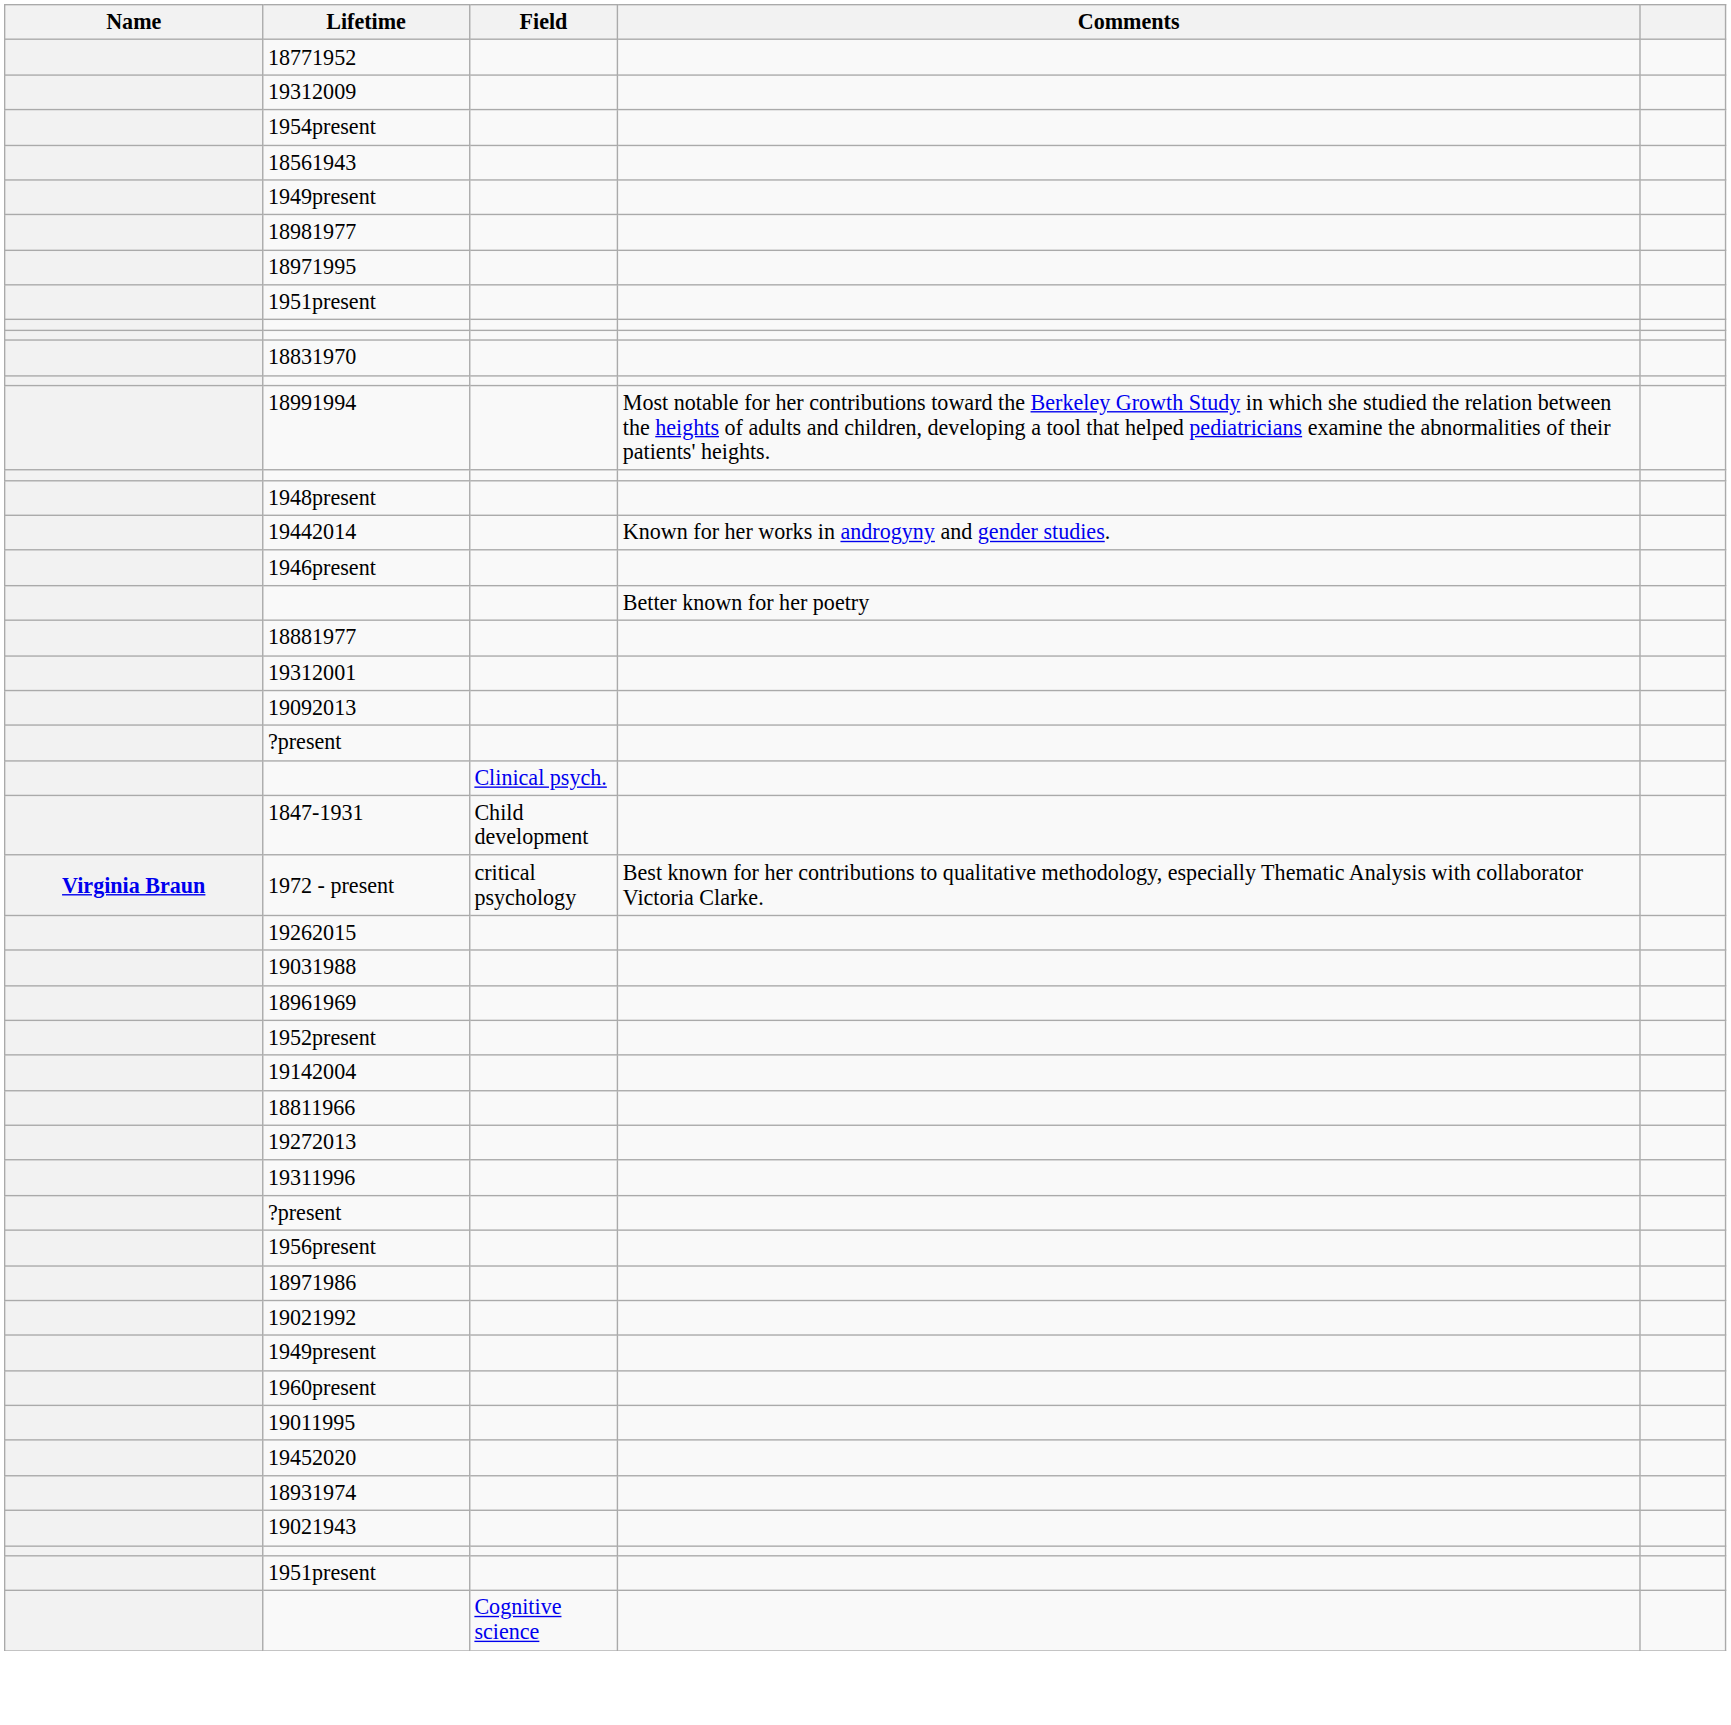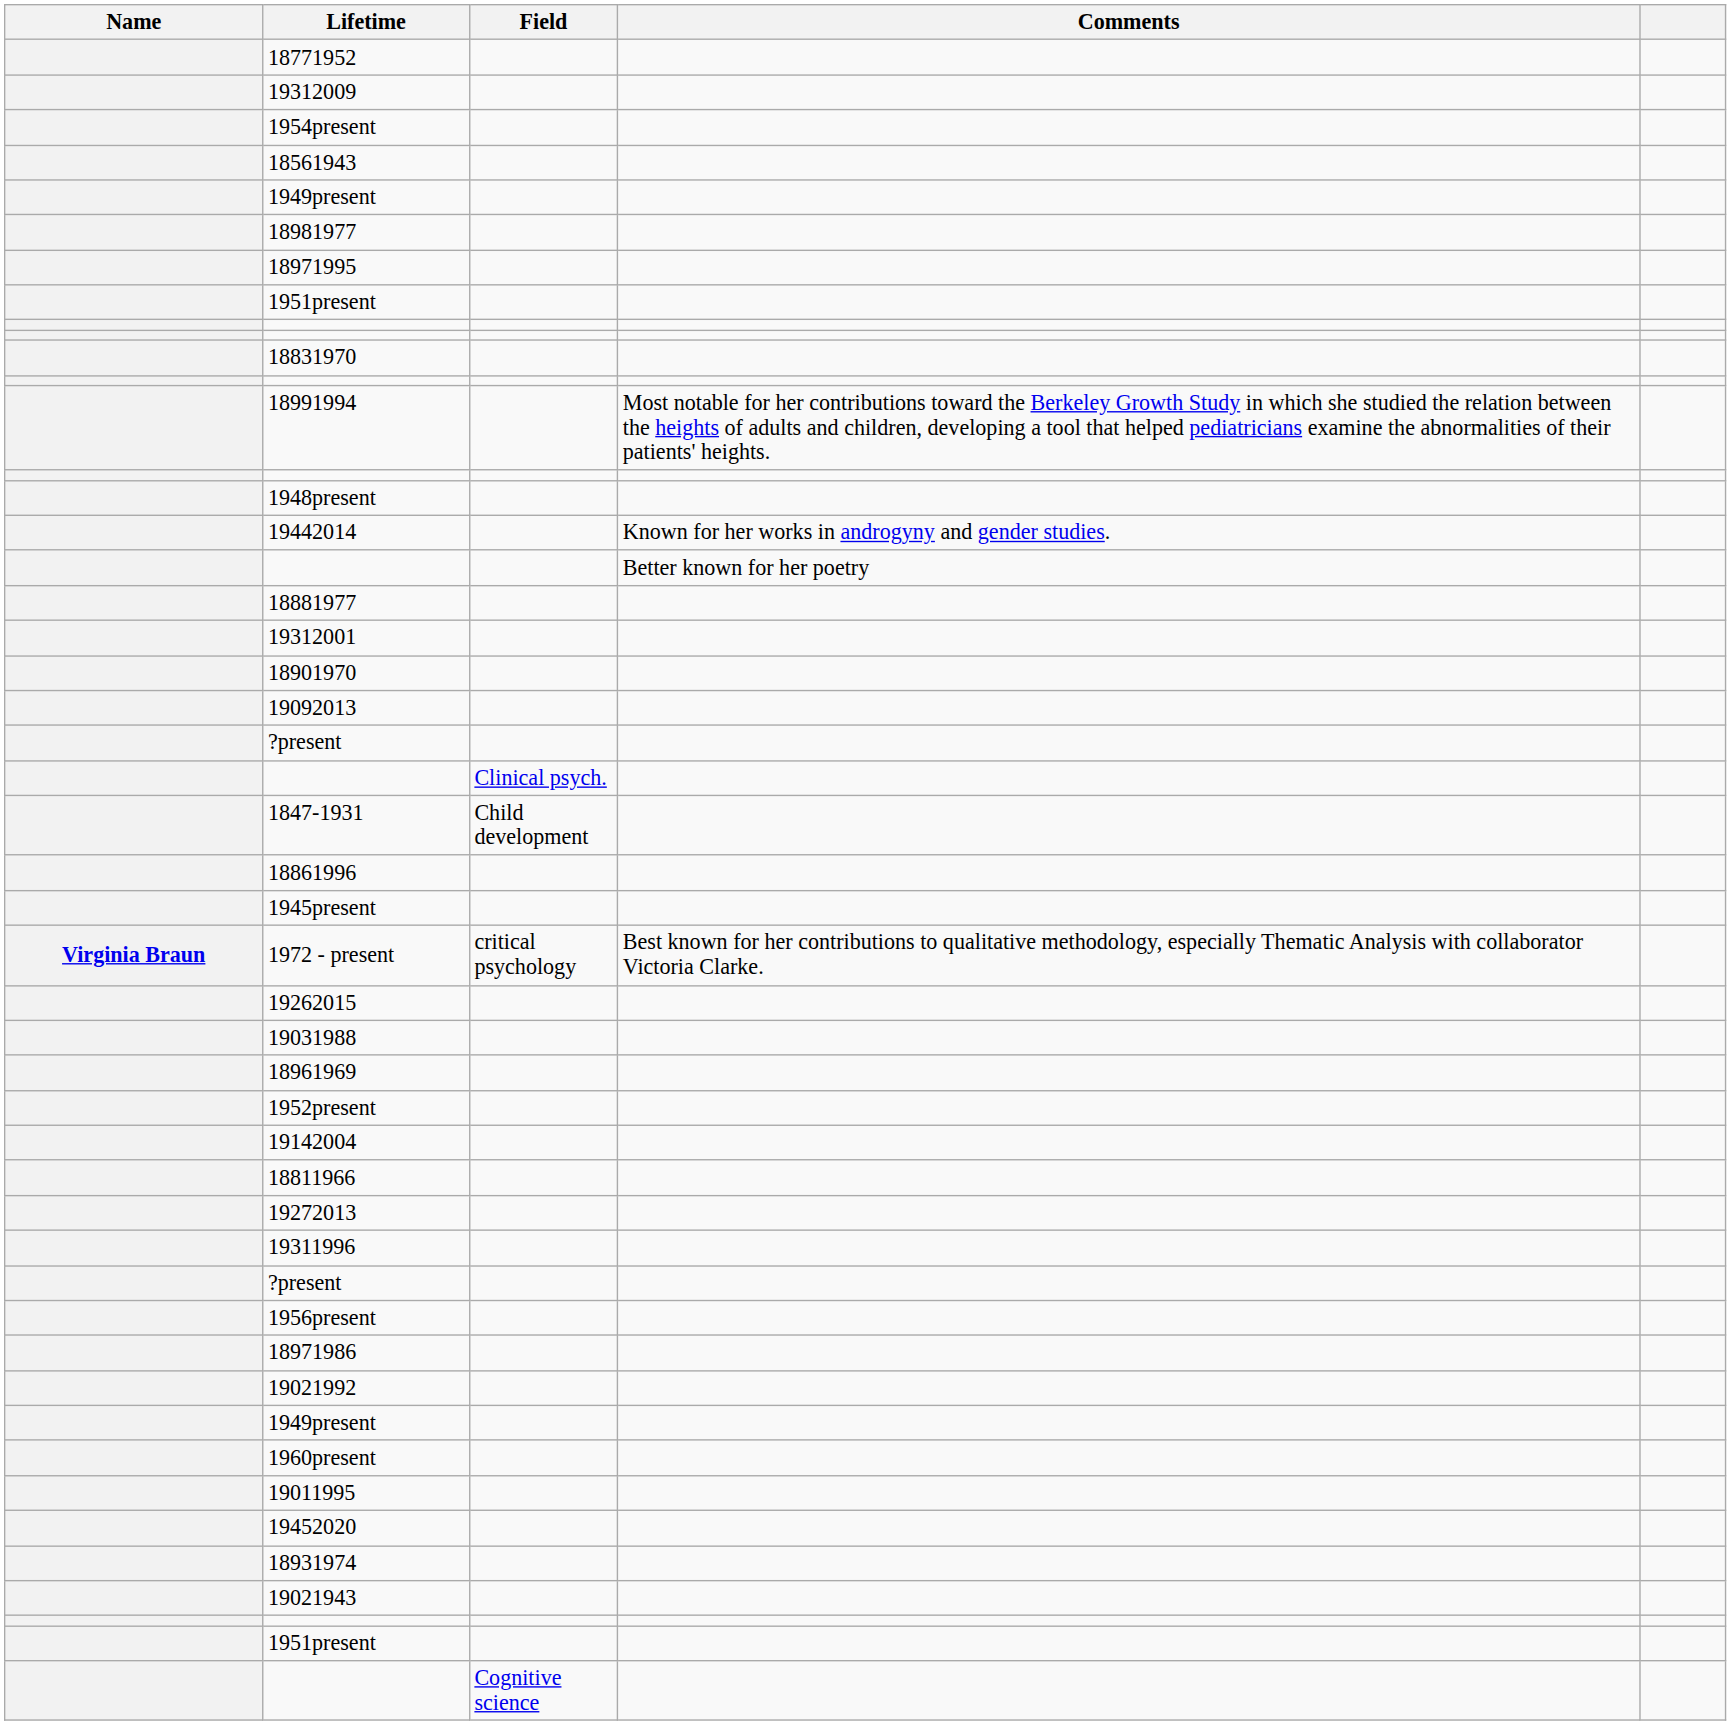- row: 1946present
+ row: 18901970
+ row: 18861996
+ row: 1945present
